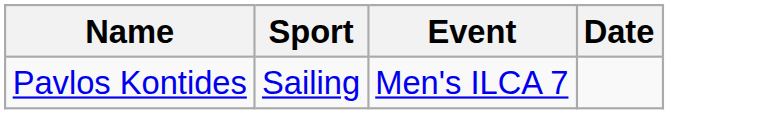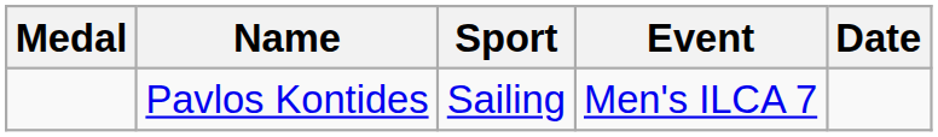+ column: Medal
